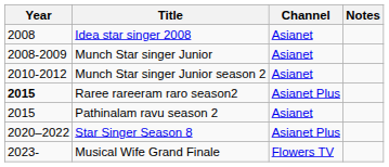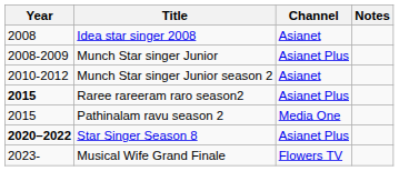Munch Star singer Junior | Channel: Asianet -> Asianet Plus
Pathinalam ravu season 2 | Channel: Asianet -> Media One
Star Singer Season 8 | Year: normal -> bold
